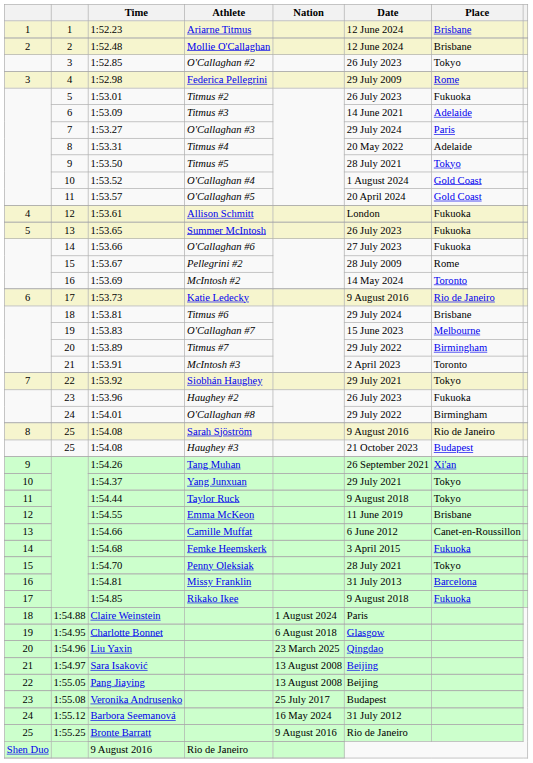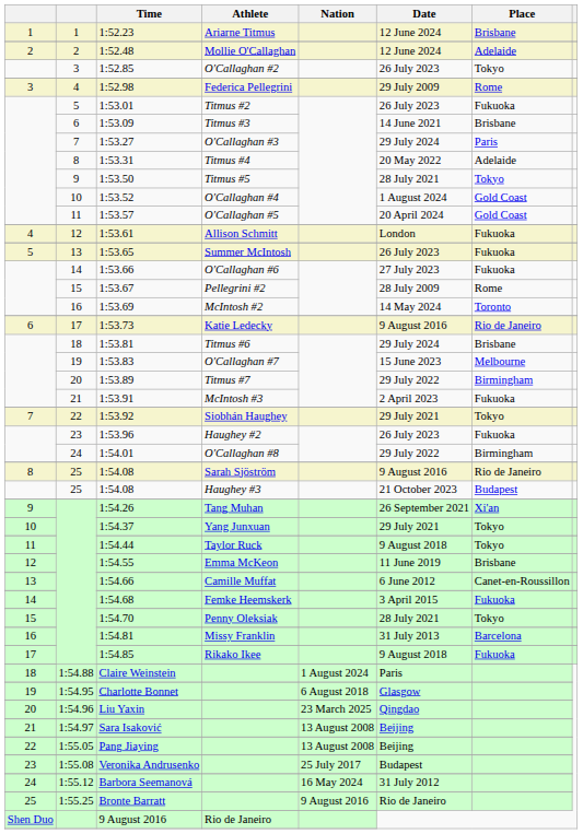1:52.48 | Place: Brisbane -> Adelaide
1:53.09 | Place: Adelaide -> Brisbane
1:53.91 | Place: Toronto -> Fukuoka
